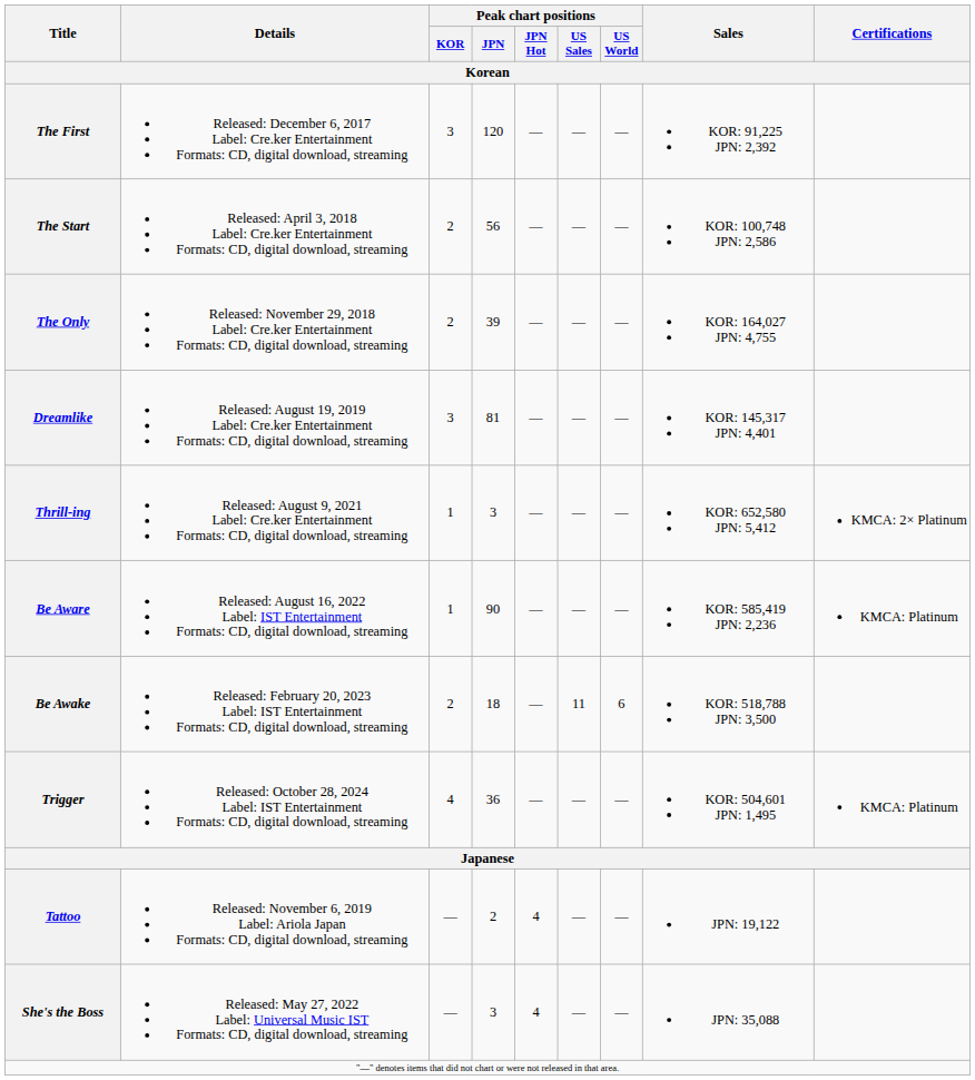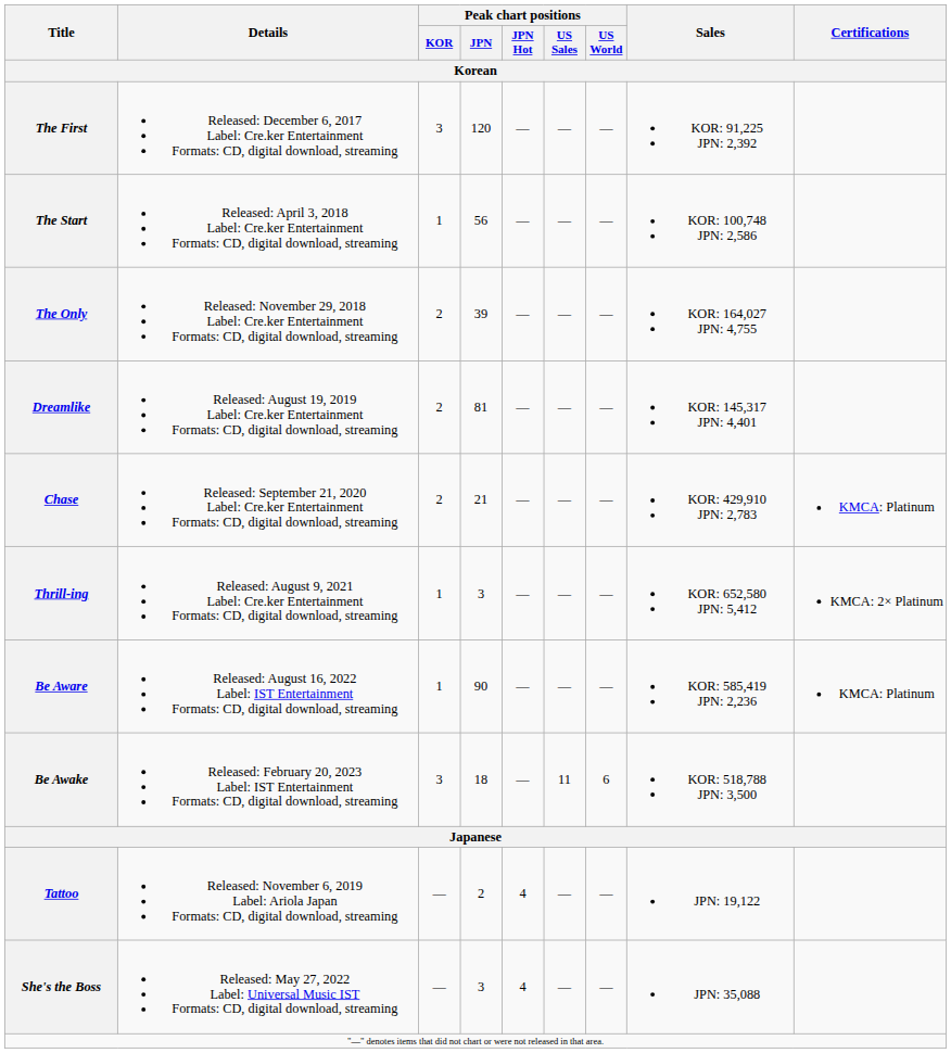The Start | Peak chart positions / KOR: 2 -> 1
Dreamlike | Peak chart positions / KOR: 3 -> 2
+ row: Chase | Released: September 21, 2020 Label: Cre.ker Entertainment Formats: CD, digital download, streaming | 2 | 21 | — | — | — | KOR: 429,910 JPN: 2,783 | KMCA: Platinum
Be Awake | Peak chart positions / KOR: 2 -> 3
- row: Trigger | Released: October 28, 2024 Label: IST Entertainment Formats: CD, digital download, streaming | 4 | 36 | — | — | — | KOR: 504,601 JPN: 1,495 | KMCA: Platinum
